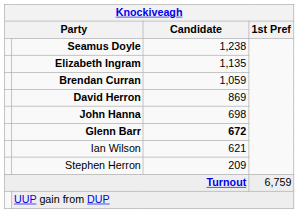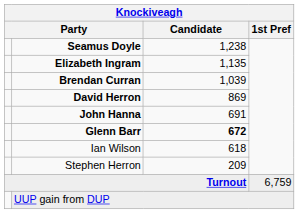Brendan Curran | Candidate: 1,059 -> 1,039
John Hanna | Candidate: 698 -> 691
Ian Wilson | Candidate: 621 -> 618
